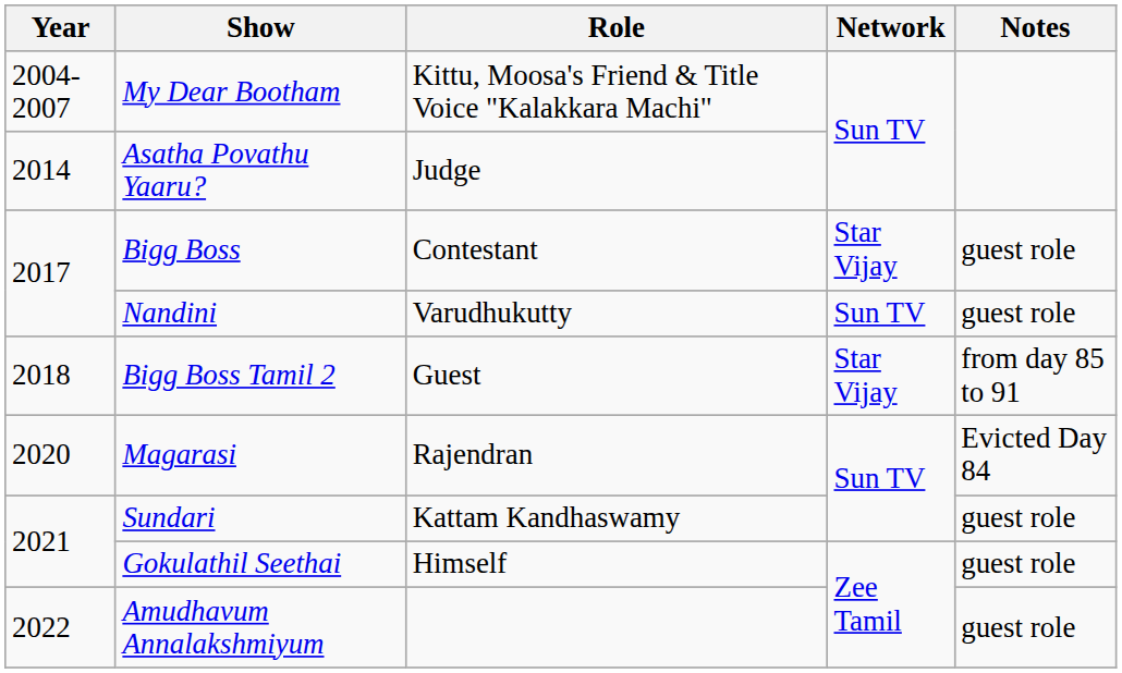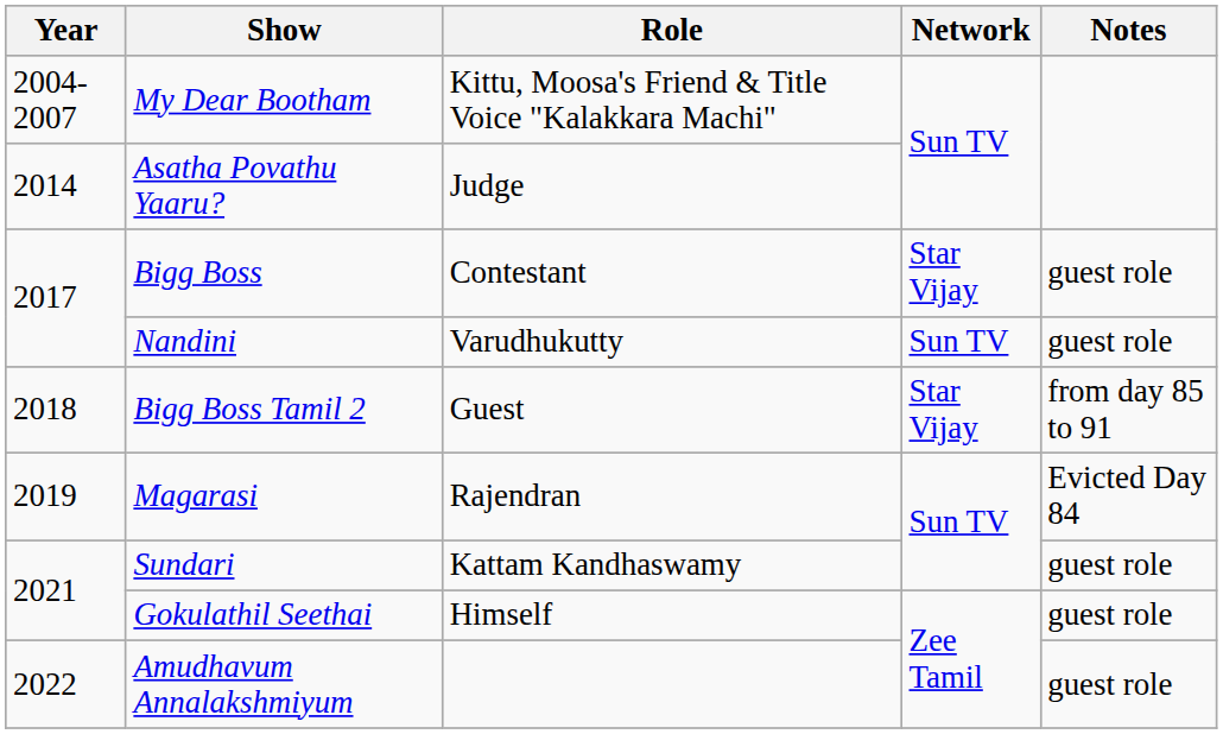Magarasi | Year: 2020 -> 2019
